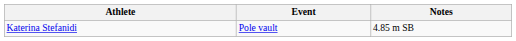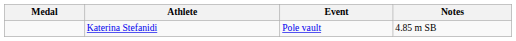+ column: Medal
